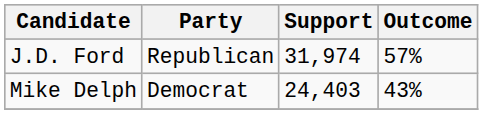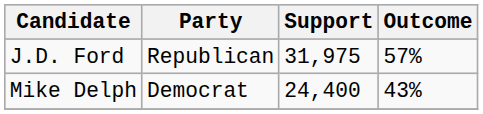J.D. Ford | Support: 31,974 -> 31,975
Mike Delph | Support: 24,403 -> 24,400
